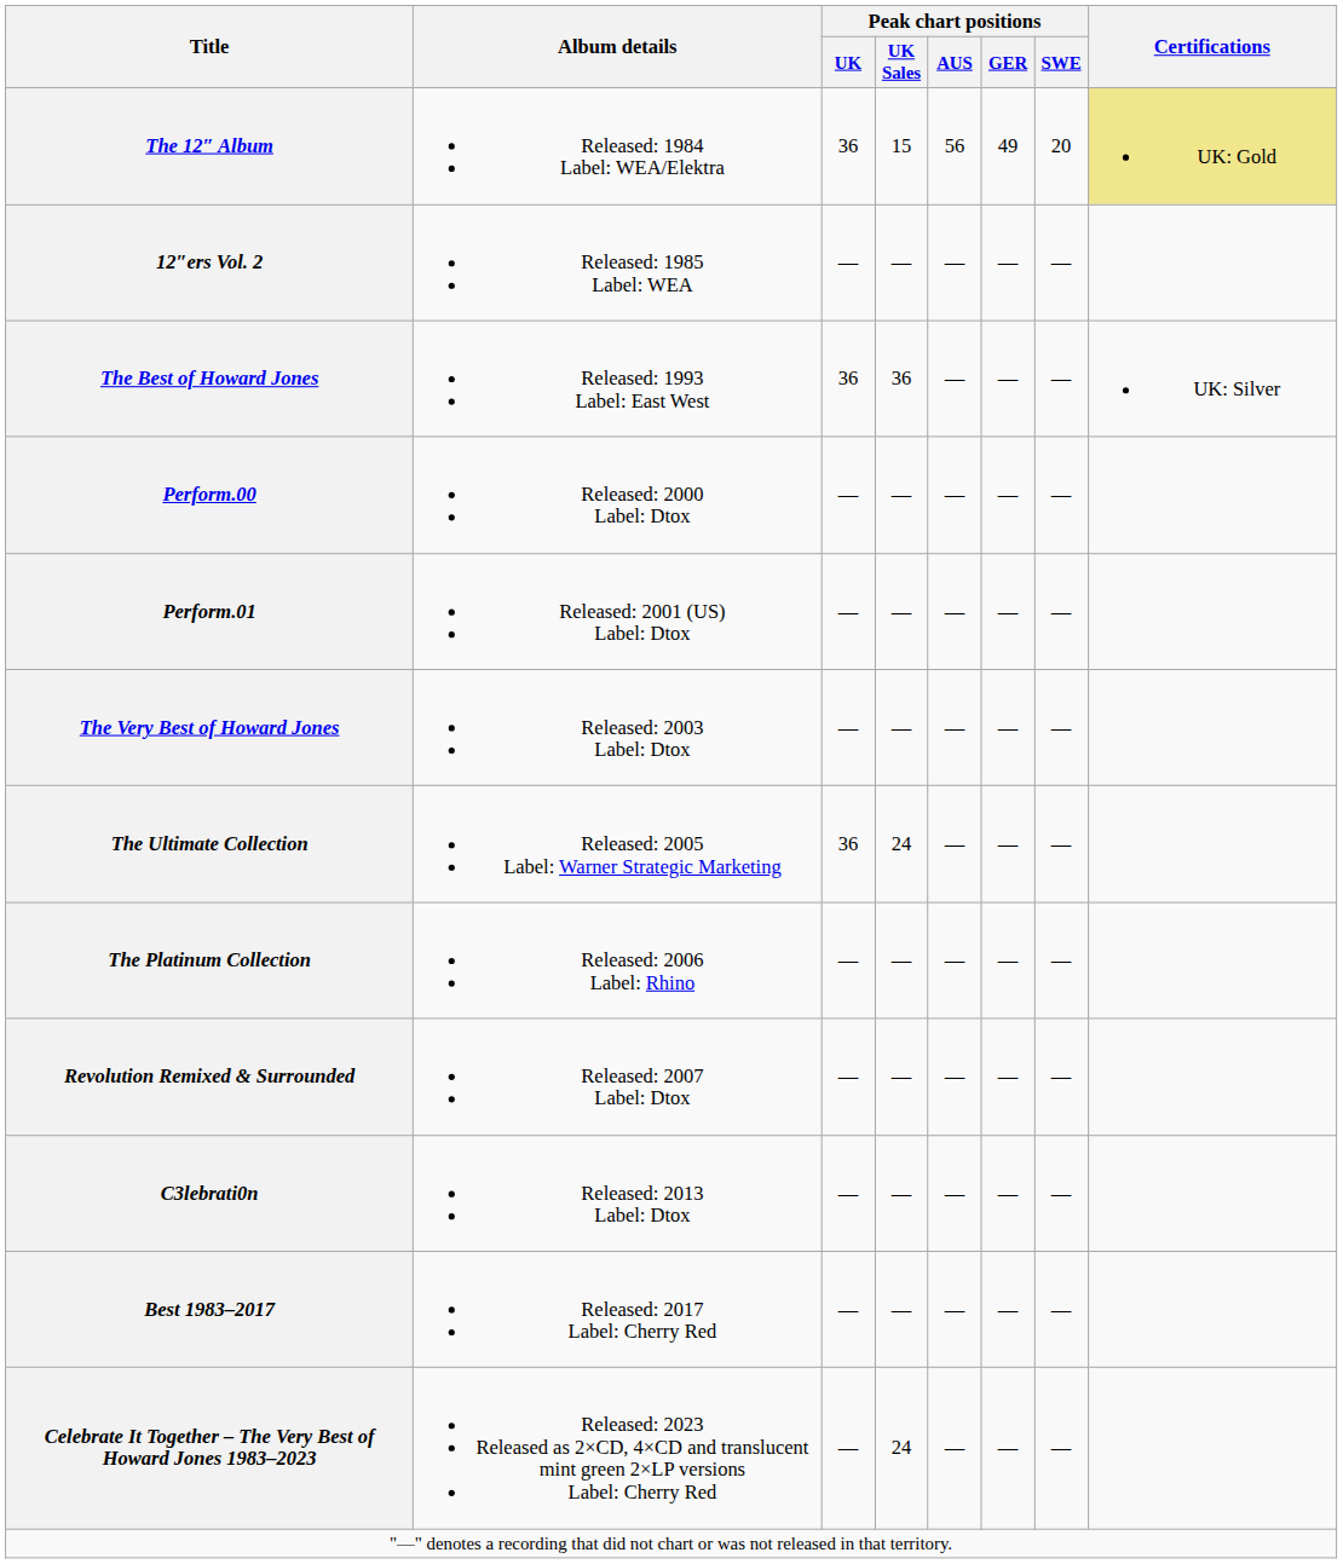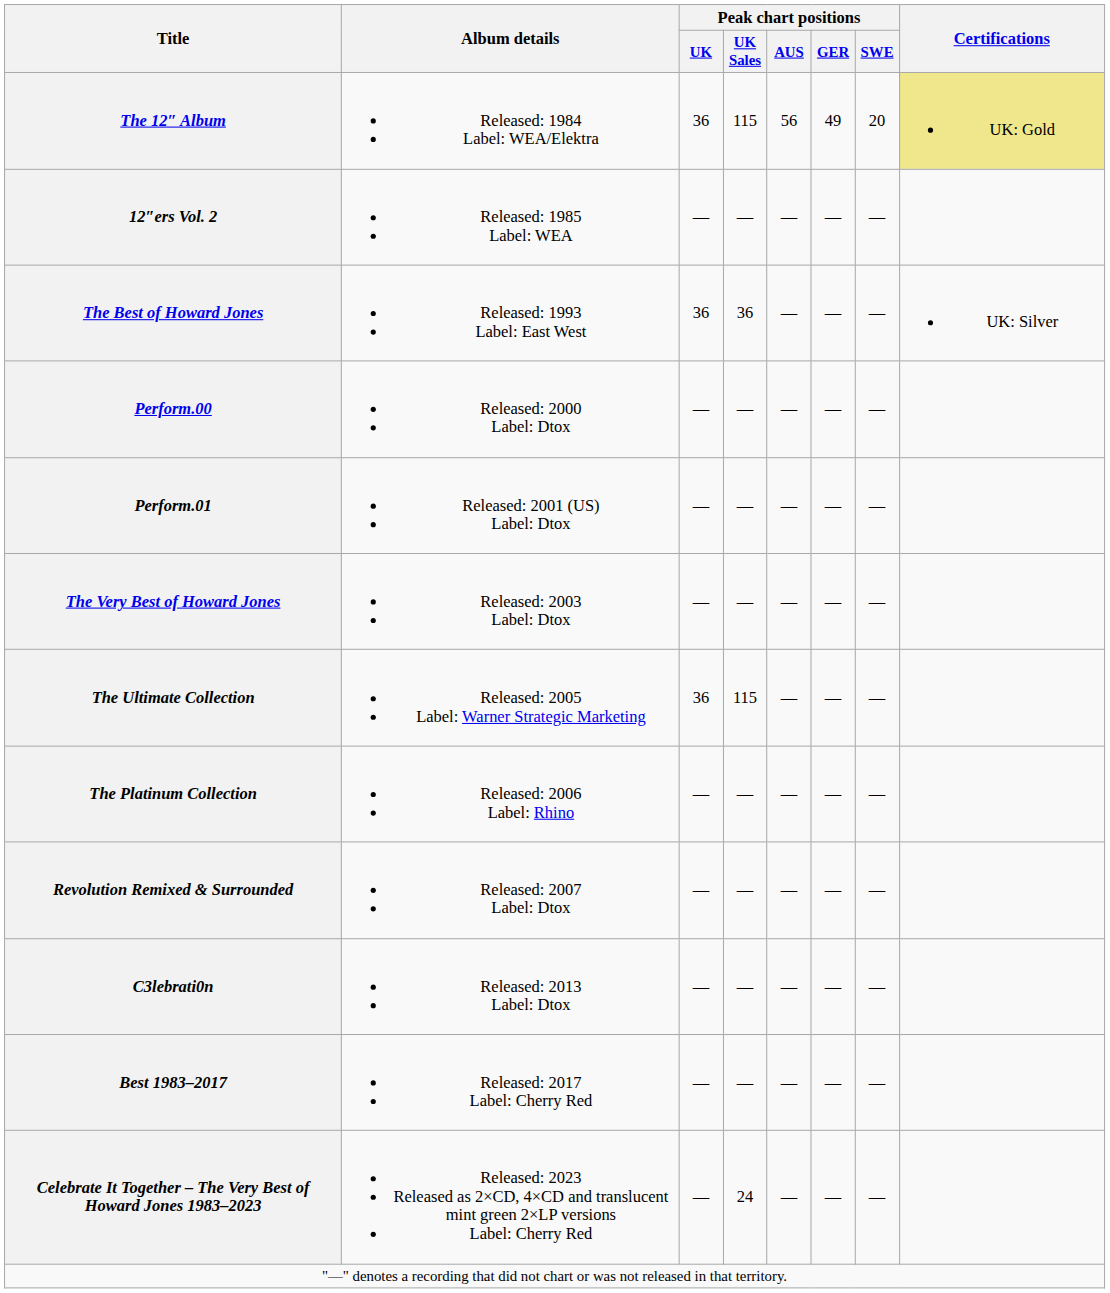The 12″ Album | Peak chart positions / UK Sales: 15 -> 115
The Ultimate Collection | Peak chart positions / UK Sales: 24 -> 115
